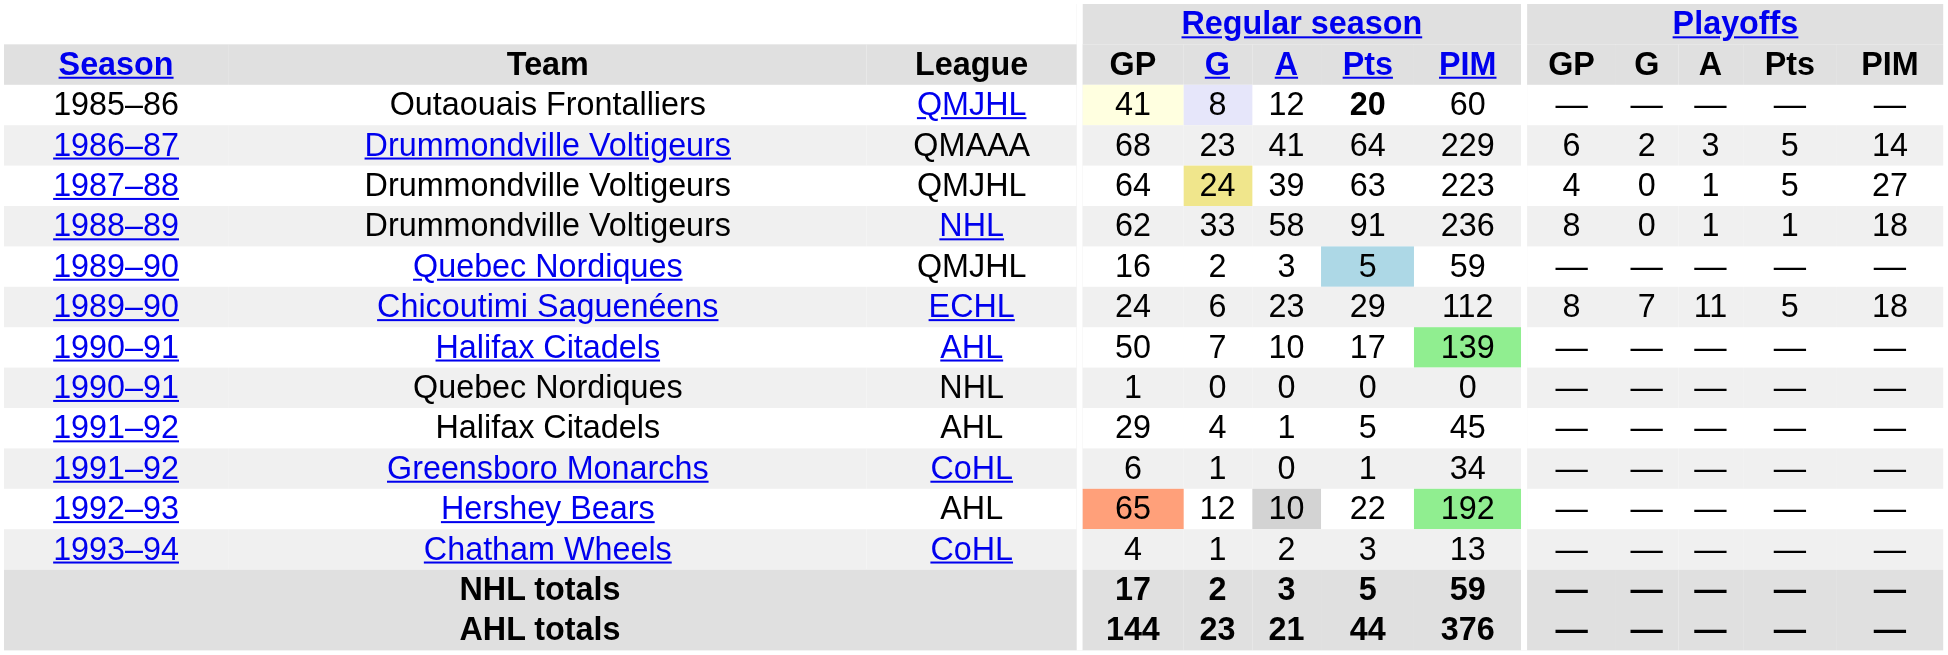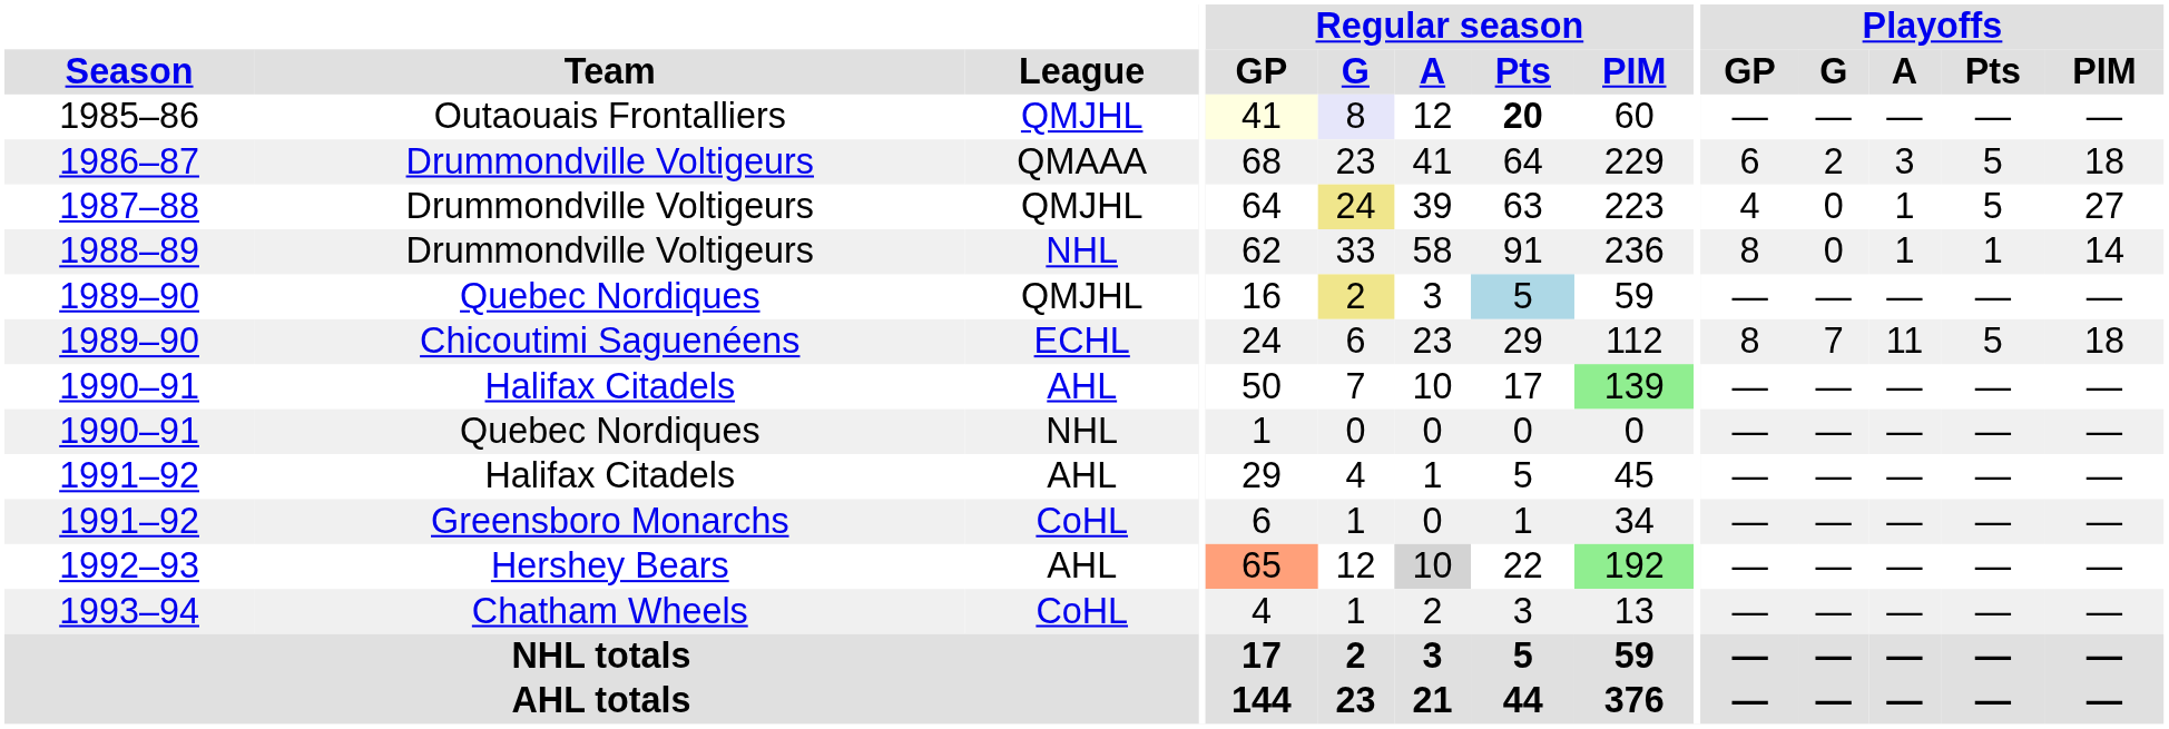1986–87 | Playoffs / PIM: 14 -> 18
1988–89 | Playoffs / PIM: 18 -> 14
1989–90 / Quebec Nordiques | Regular season / G: no background -> khaki background
